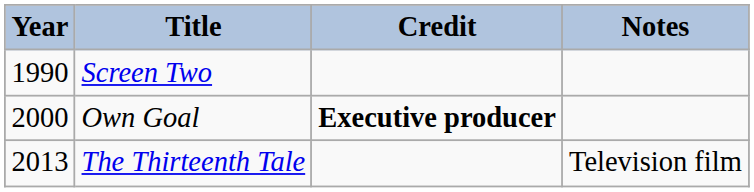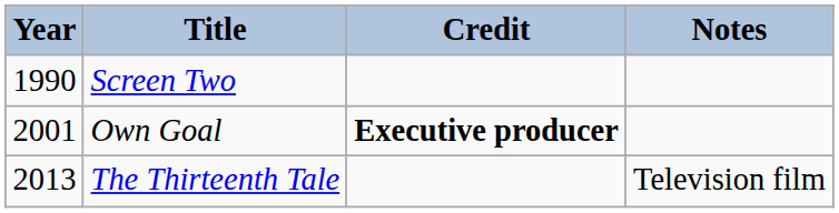Own Goal | Year: 2000 -> 2001
